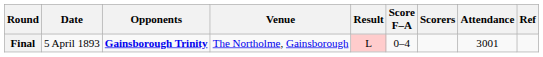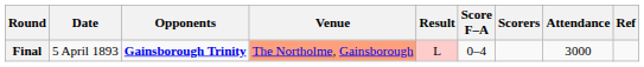Final | Venue: no background -> lightsalmon background
Final | Attendance: 3001 -> 3000
